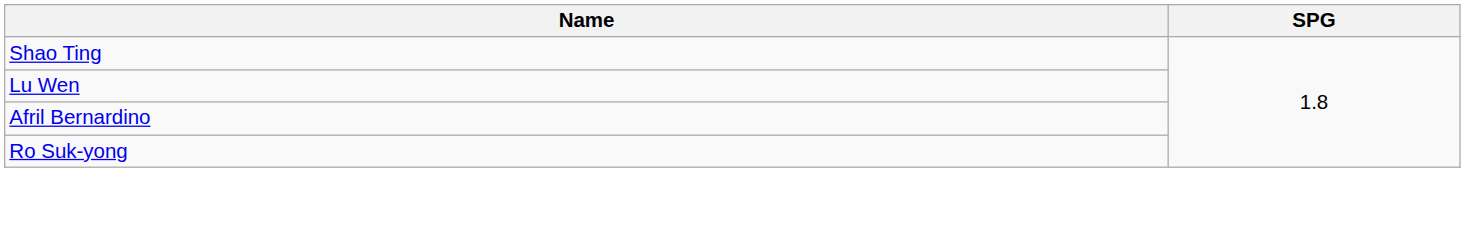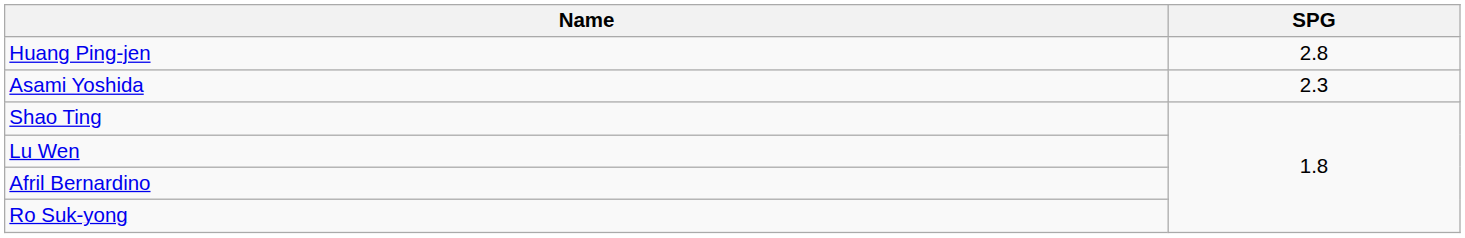+ row: Huang Ping-jen | 2.8
+ row: Asami Yoshida | 2.3
